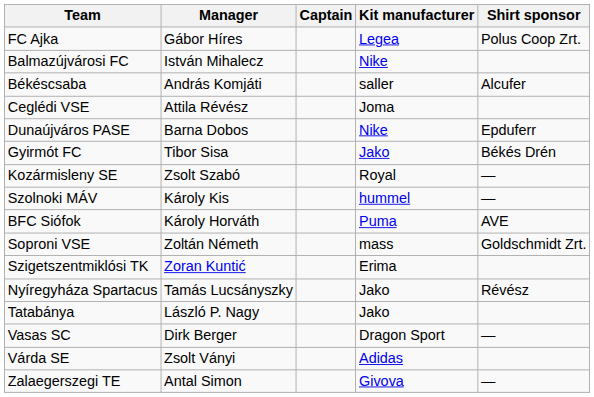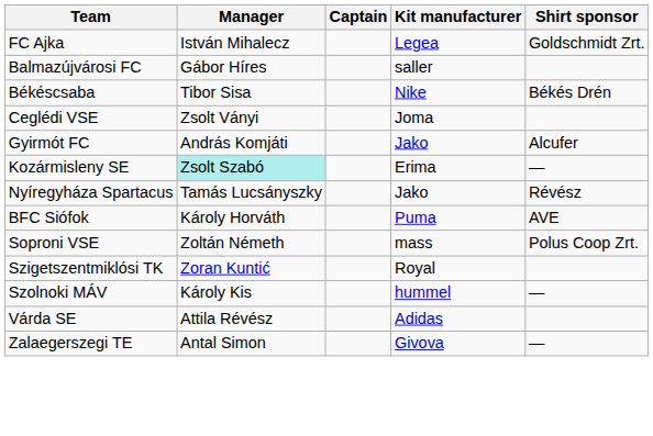FC Ajka | Manager: Gábor Híres -> István Mihalecz
FC Ajka | Shirt sponsor: Polus Coop Zrt. -> Goldschmidt Zrt.
Balmazújvárosi FC | Manager: István Mihalecz -> Gábor Híres
Balmazújvárosi FC | Kit manufacturer: Nike -> saller
Békéscsaba | Manager: András Komjáti -> Tibor Sisa
Békéscsaba | Kit manufacturer: saller -> Nike
Békéscsaba | Shirt sponsor: Alcufer -> Békés Drén
Ceglédi VSE | Manager: Attila Révész -> Zsolt Ványi
- row: Dunaújváros PASE | Barna Dobos | Nike | Epduferr
Gyirmót FC | Manager: Tibor Sisa -> András Komjáti
Gyirmót FC | Shirt sponsor: Békés Drén -> Alcufer
Kozármisleny SE | Manager: no background -> paleturquoise background
Kozármisleny SE | Kit manufacturer: Royal -> Erima
rows swapped: Nyíregyháza Spartacus <-> Szolnoki MÁV
Soproni VSE | Shirt sponsor: Goldschmidt Zrt. -> Polus Coop Zrt.
Szigetszentmiklósi TK | Kit manufacturer: Erima -> Royal
- row: Tatabánya | László P. Nagy | Jako
- row: Vasas SC | Dirk Berger | Dragon Sport | —
Várda SE | Manager: Zsolt Ványi -> Attila Révész
